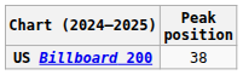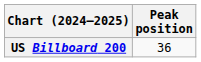US Billboard 200 | Peak position: 38 -> 36
